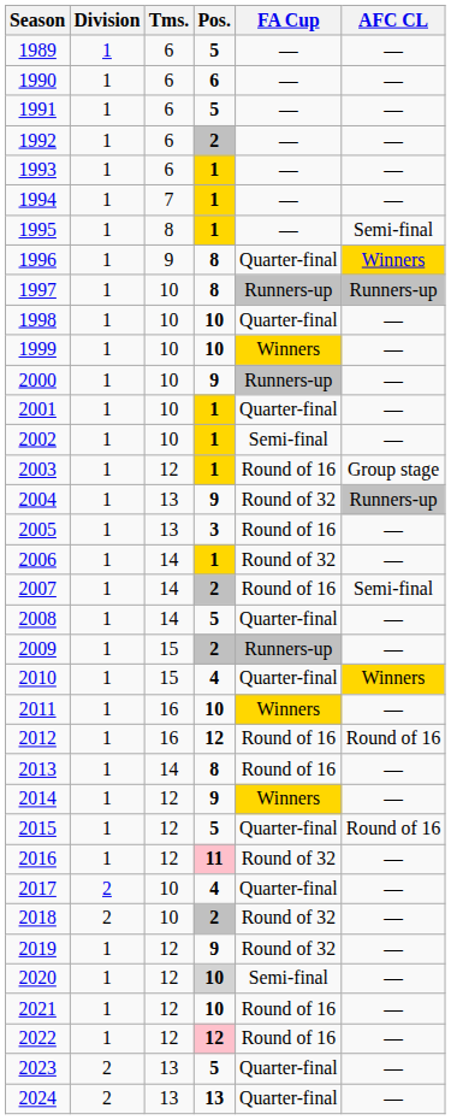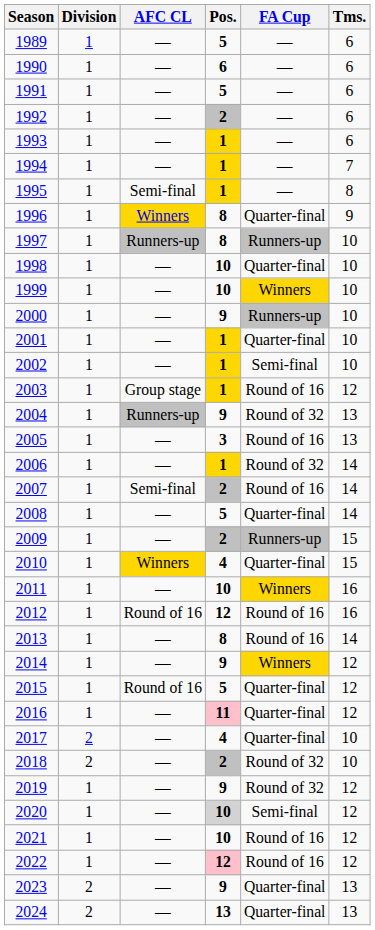columns swapped: Tms. <-> AFC CL
2016 | FA Cup: Round of 32 -> Quarter-final
2023 | Pos.: 5 -> 9
